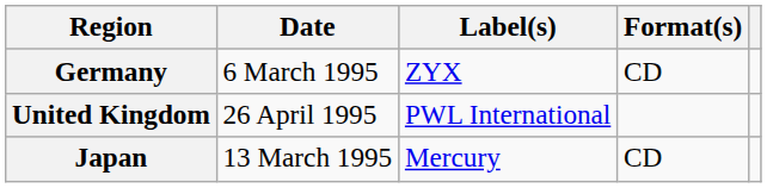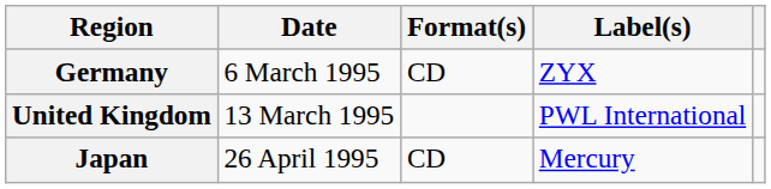columns swapped: Format(s) <-> Label(s)
United Kingdom | Date: 26 April 1995 -> 13 March 1995
Japan | Date: 13 March 1995 -> 26 April 1995
